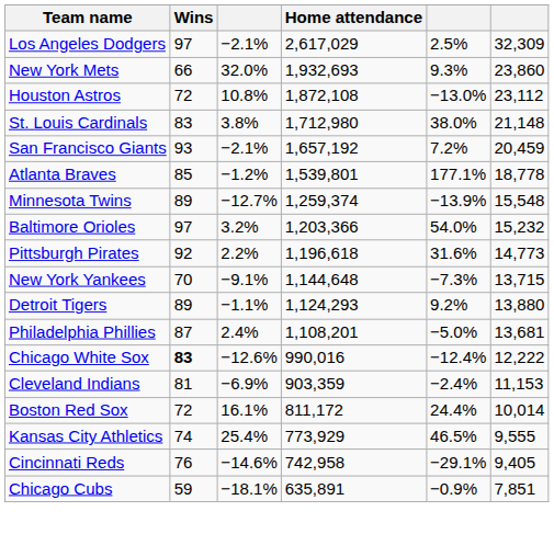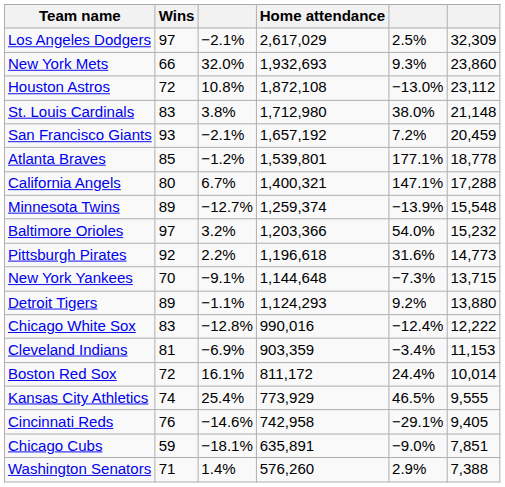+ row: California Angels | 80 | 6.7% | 1,400,321 | 147.1% | 17,288
- row: Philadelphia Phillies | 87 | 2.4% | 1,108,201 | −5.0% | 13,681
Chicago White Sox | Wins: bold -> normal
Chicago White Sox | column 3: −12.6% -> −12.8%
Cleveland Indians | column 5: −2.4% -> −3.4%
Chicago Cubs | column 5: −0.9% -> −9.0%
+ row: Washington Senators | 71 | 1.4% | 576,260 | 2.9% | 7,388
